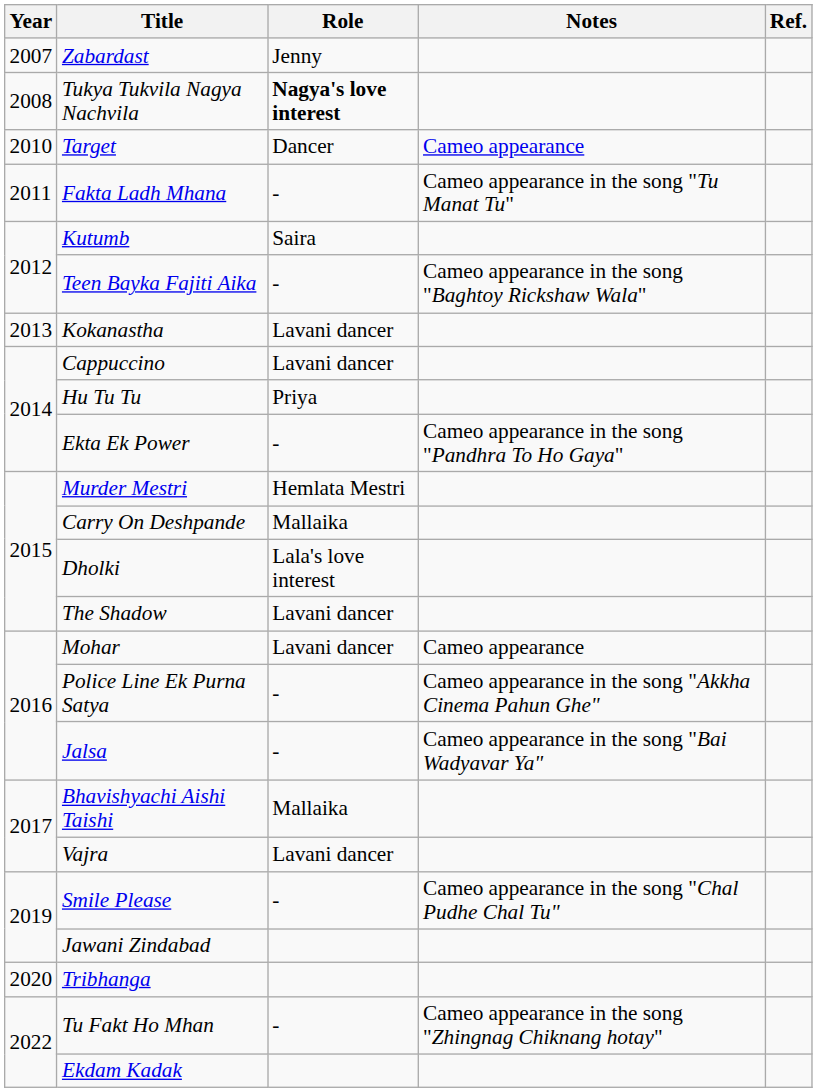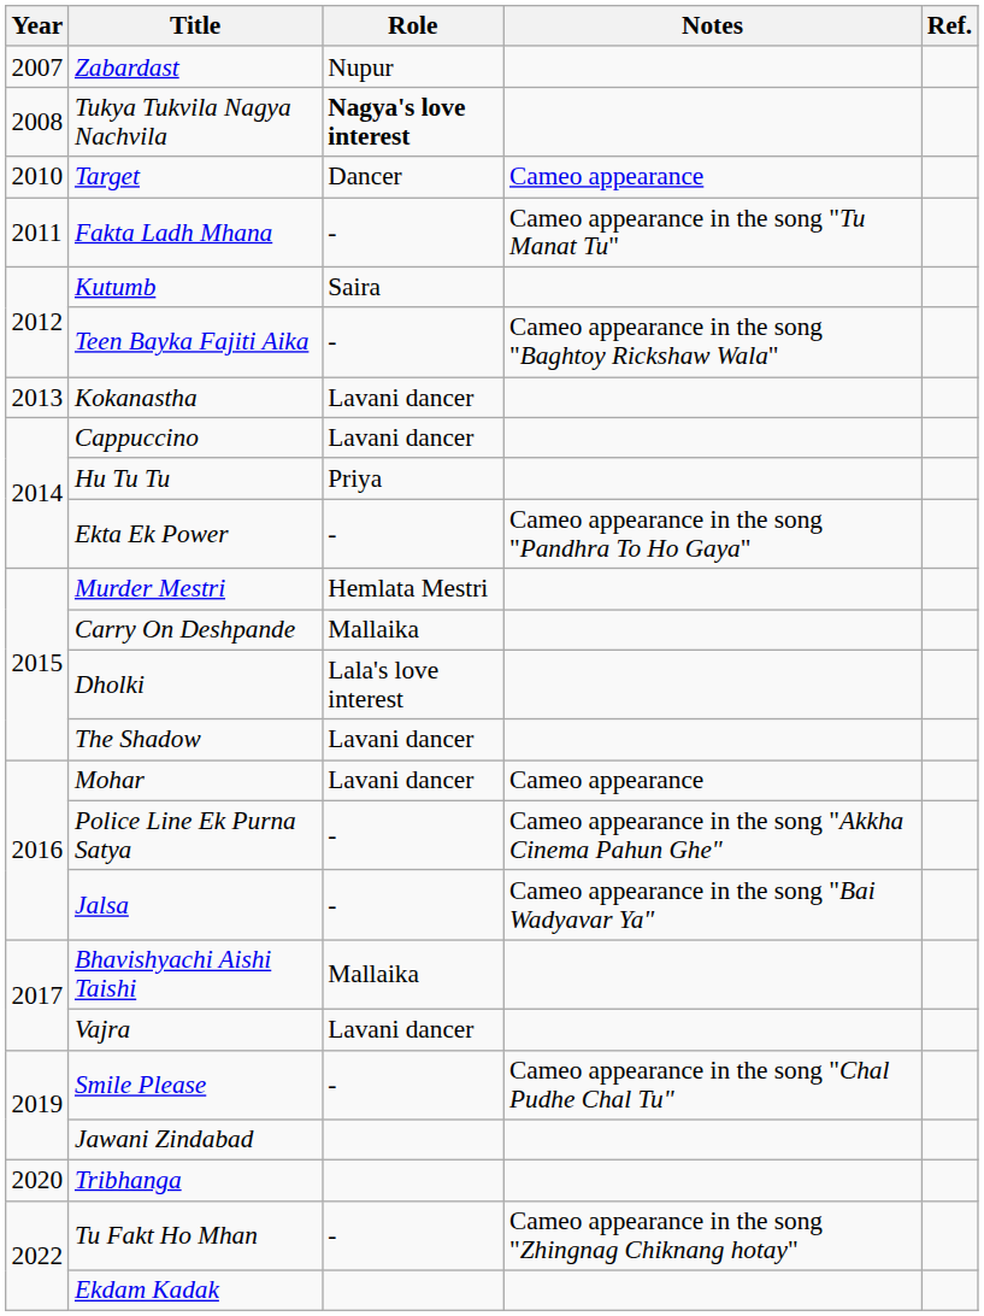Zabardast | Role: Jenny -> Nupur
